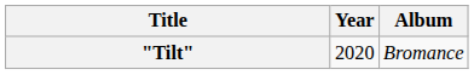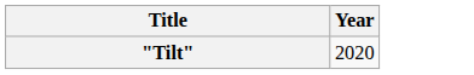- column: Album | Bromance
